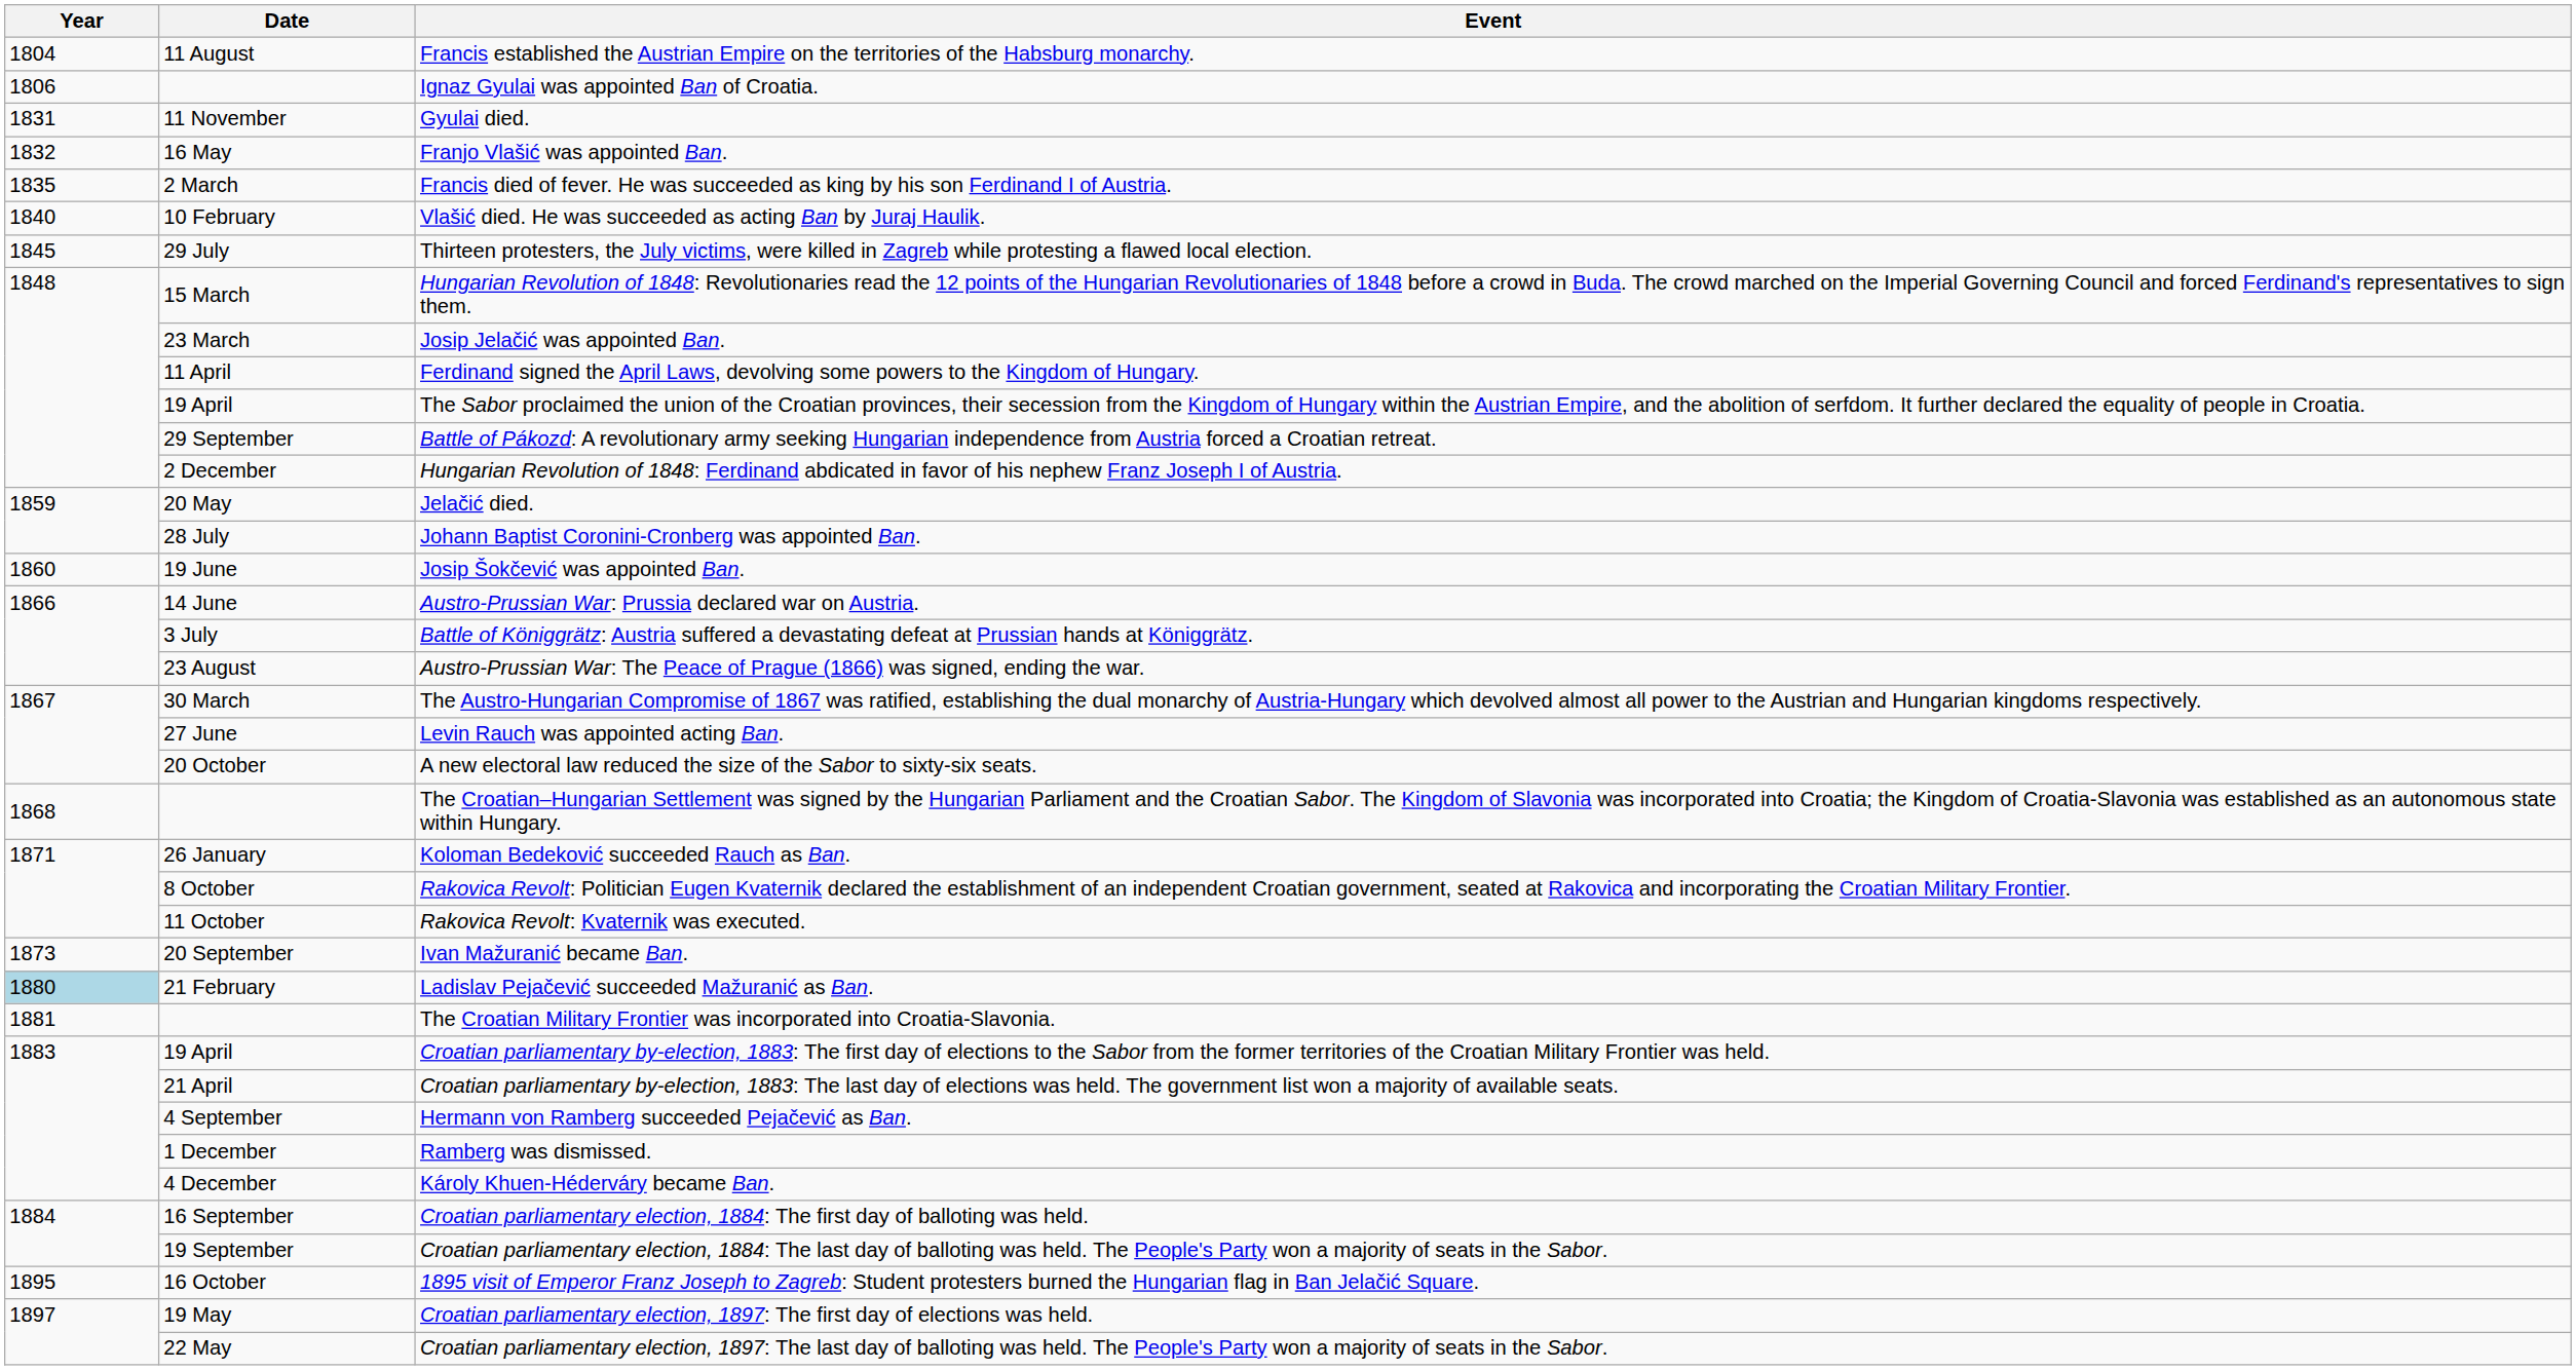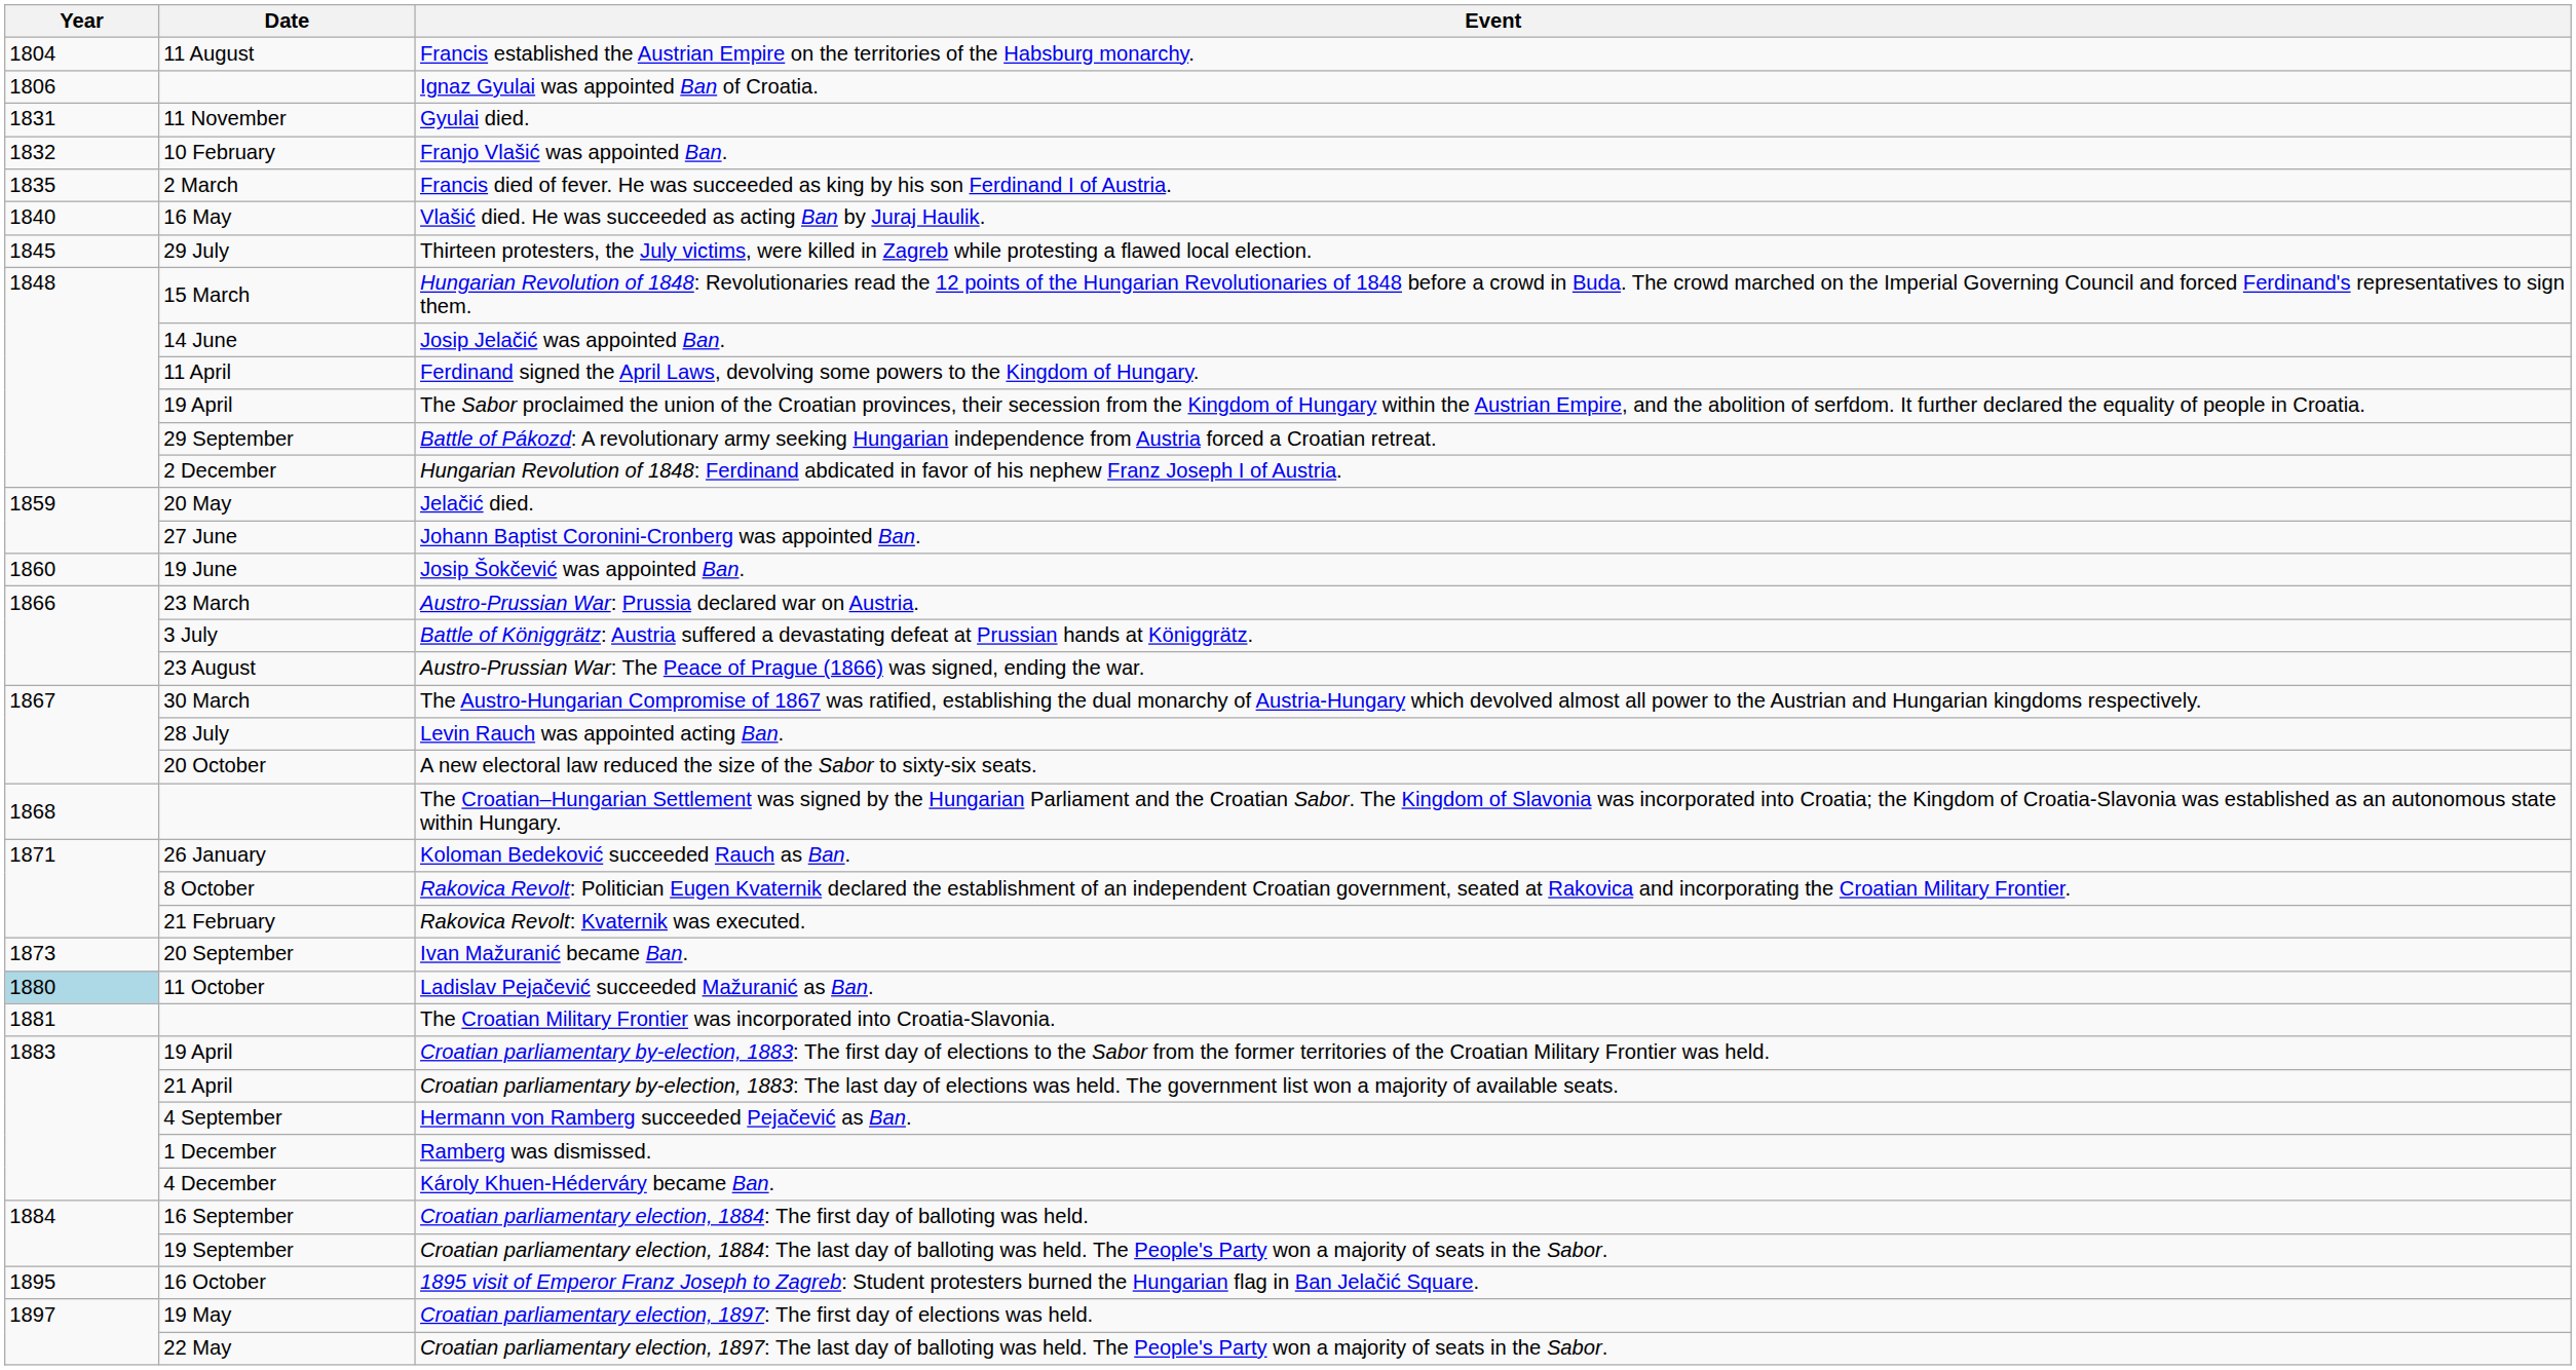Franjo Vlašić was appointed Ban. | Date: 16 May -> 10 February
Vlašić died. He was succeeded as acting Ban by Juraj Haulik. | Date: 10 February -> 16 May
Josip Jelačić was appointed Ban. | Date: 23 March -> 14 June
Johann Baptist Coronini-Cronberg was appointed Ban. | Date: 28 July -> 27 June
Austro-Prussian War: Prussia declared war on Austria. | Date: 14 June -> 23 March
Levin Rauch was appointed acting Ban. | Date: 27 June -> 28 July
Rakovica Revolt: Kvaternik was executed. | Date: 11 October -> 21 February
Ladislav Pejačević succeeded Mažuranić as Ban. | Date: 21 February -> 11 October
